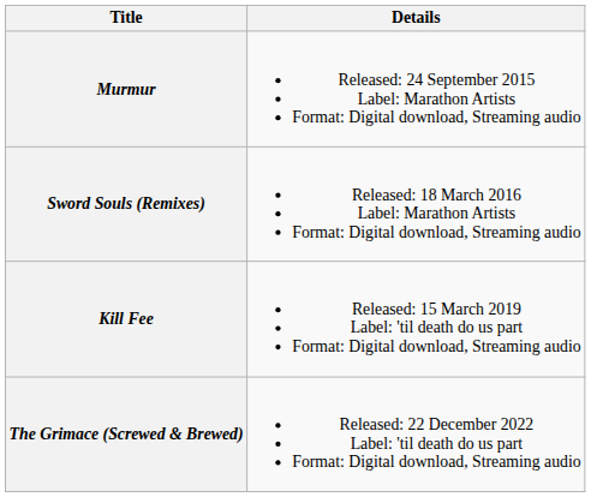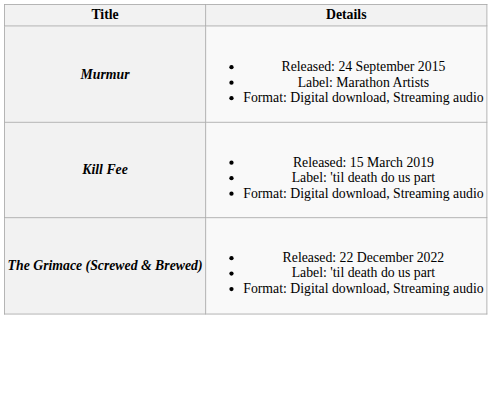- row: Sword Souls (Remixes) | Released: 18 March 2016 Label: Marathon Artists Format: Digital download, Streaming audio
